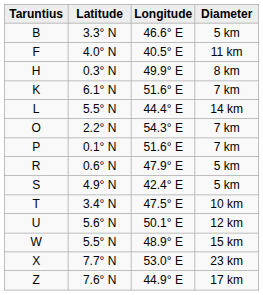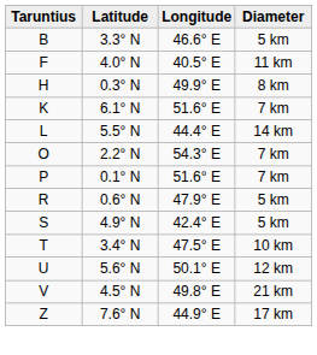+ row: V | 4.5° N | 49.8° E | 21 km
- row: W | 5.5° N | 48.9° E | 15 km
- row: X | 7.7° N | 53.0° E | 23 km
